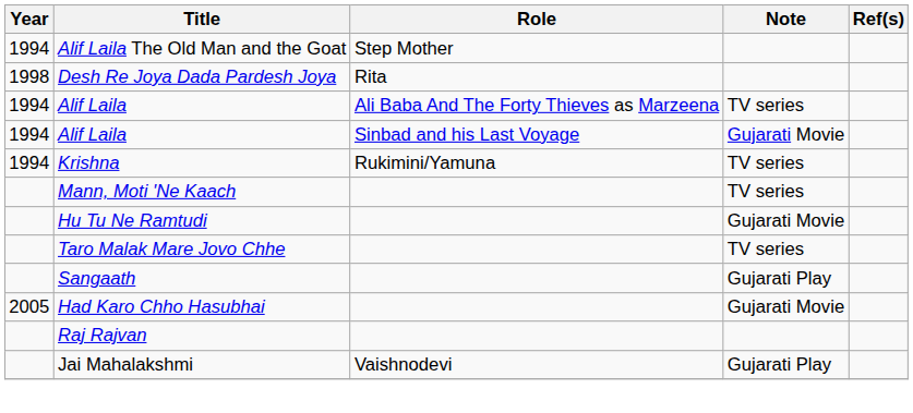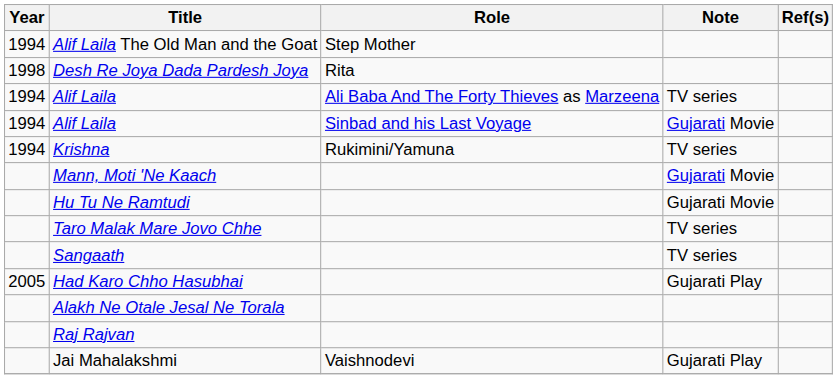Mann, Moti 'Ne Kaach | Note: TV series -> Gujarati Movie
Sangaath | Note: Gujarati Play -> TV series
Had Karo Chho Hasubhai | Note: Gujarati Movie -> Gujarati Play
+ row: Alakh Ne Otale Jesal Ne Torala
